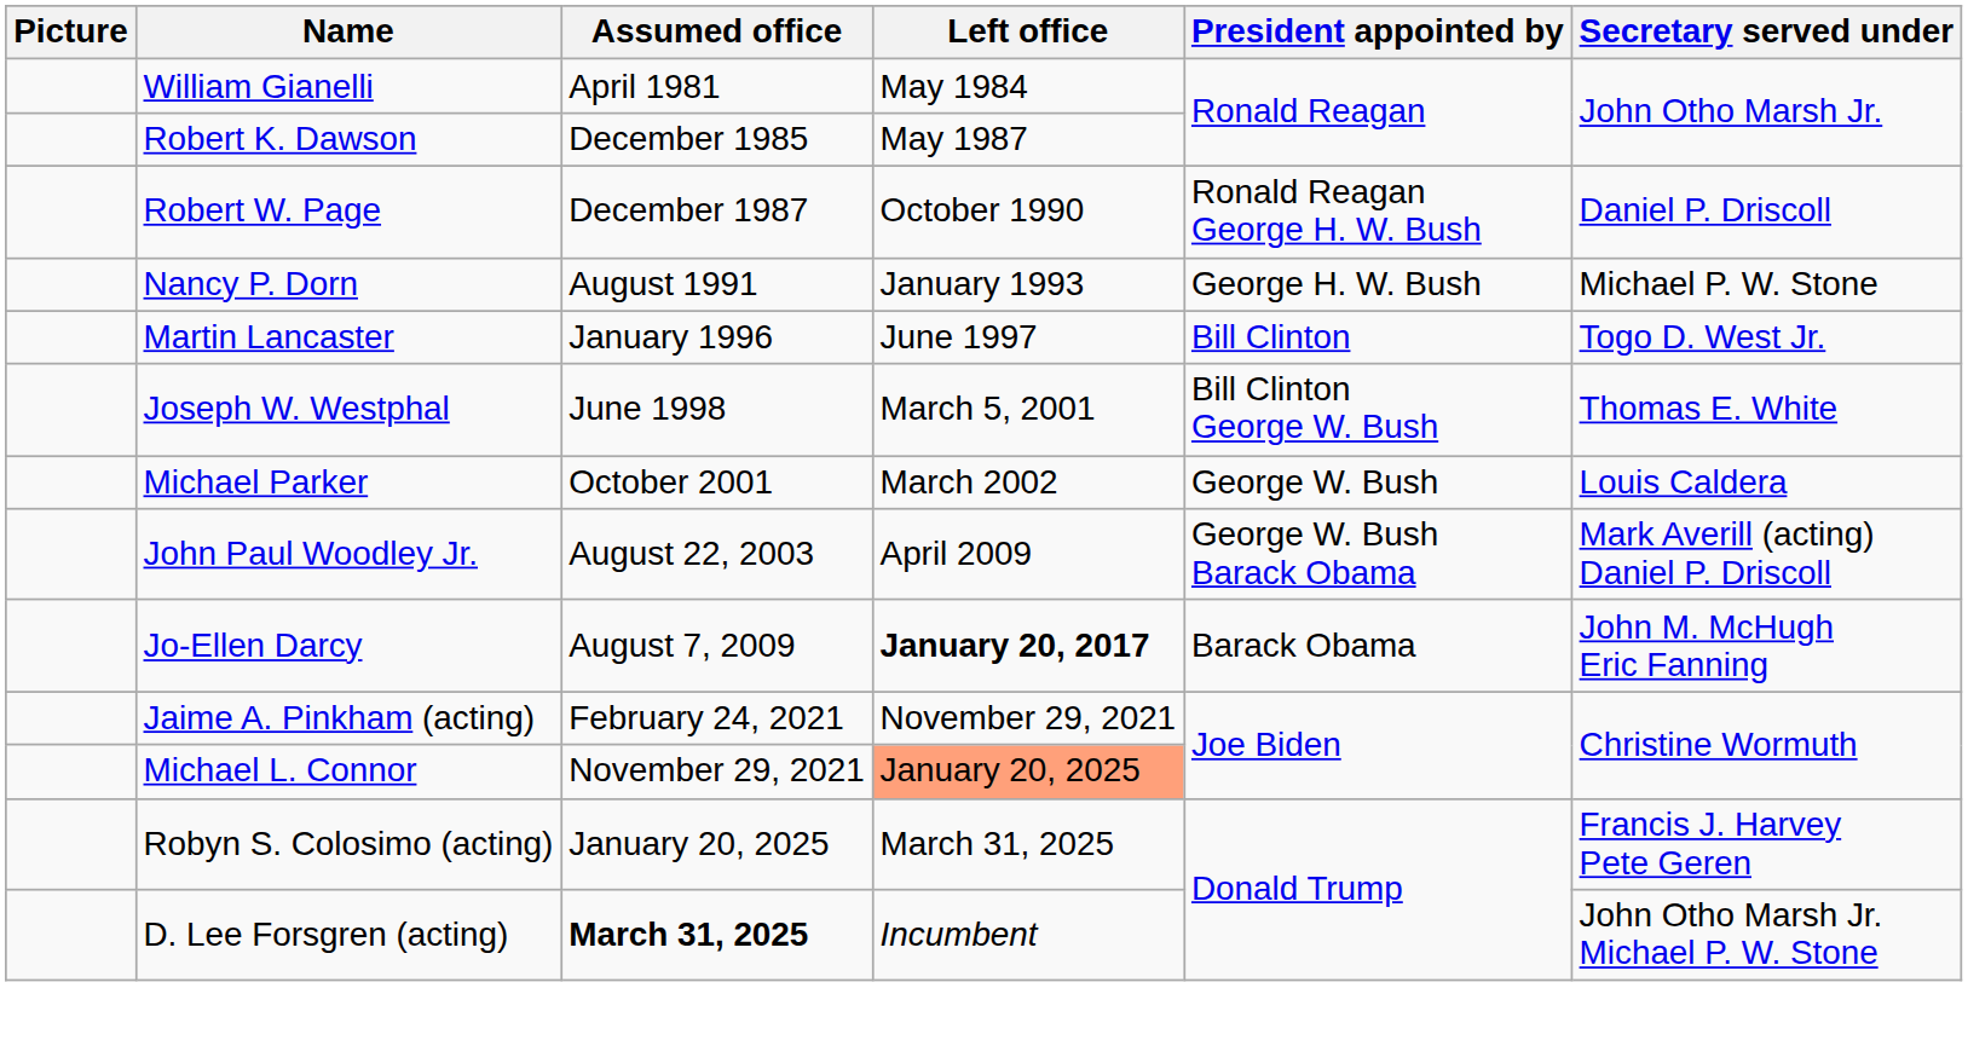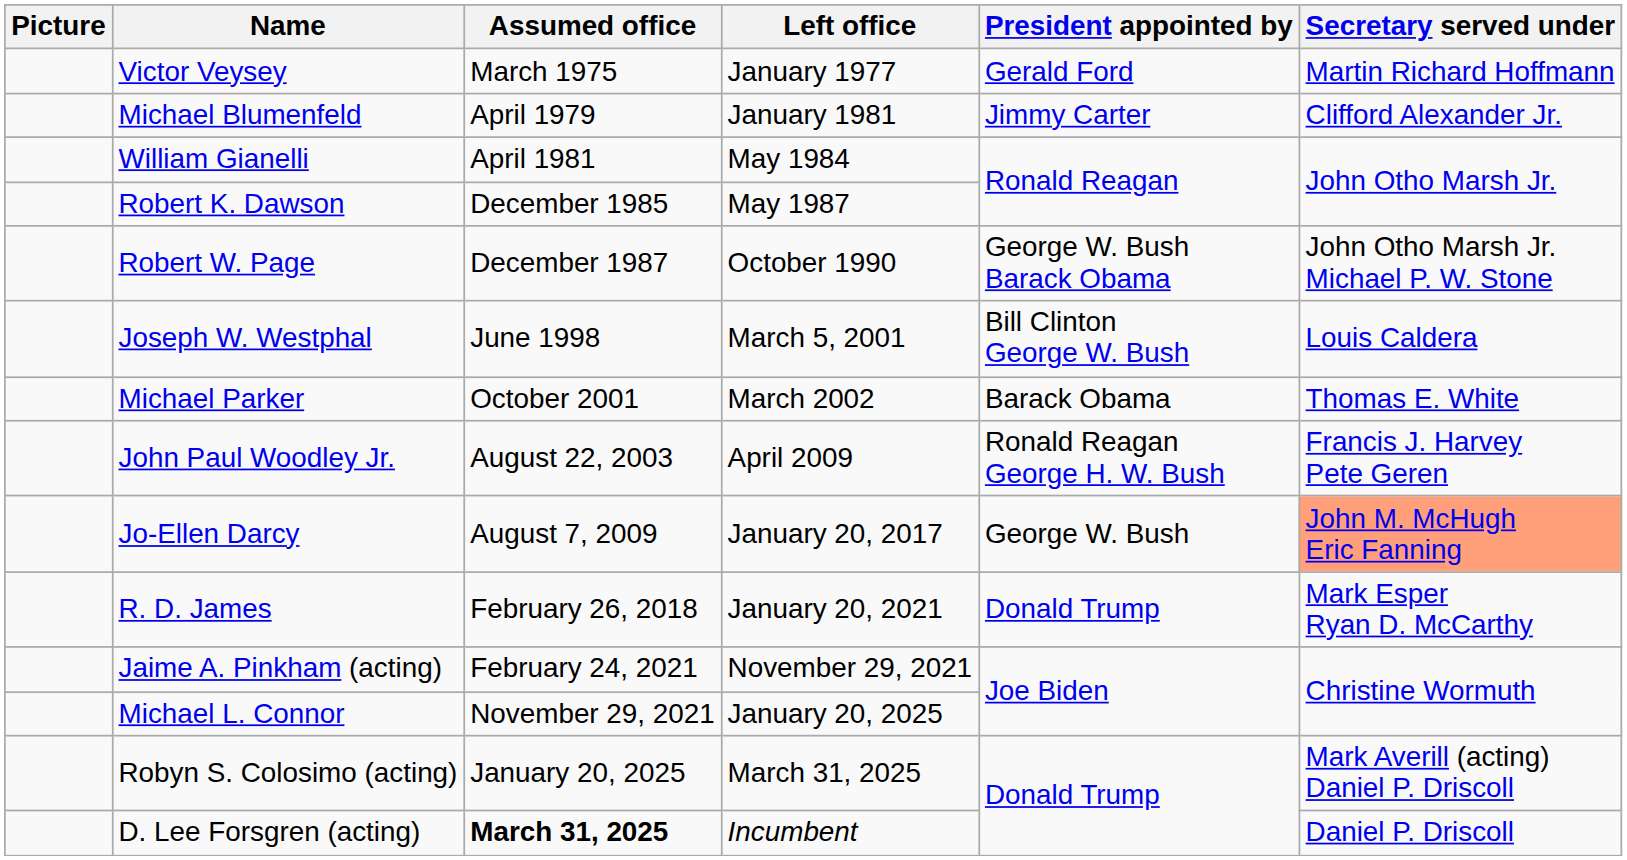+ row: Victor Veysey | March 1975 | January 1977 | Gerald Ford | Martin Richard Hoffmann
+ row: Michael Blumenfeld | April 1979 | January 1981 | Jimmy Carter | Clifford Alexander Jr.
Robert W. Page | President appointed by: Ronald Reagan George H. W. Bush -> George W. Bush Barack Obama
Robert W. Page | Secretary served under: Daniel P. Driscoll -> John Otho Marsh Jr. Michael P. W. Stone
- row: Nancy P. Dorn | August 1991 | January 1993 | George H. W. Bush | Michael P. W. Stone
- row: Martin Lancaster | January 1996 | June 1997 | Bill Clinton | Togo D. West Jr.
Joseph W. Westphal | Secretary served under: Thomas E. White -> Louis Caldera
Michael Parker | President appointed by: George W. Bush -> Barack Obama
Michael Parker | Secretary served under: Louis Caldera -> Thomas E. White
John Paul Woodley Jr. | President appointed by: George W. Bush Barack Obama -> Ronald Reagan George H. W. Bush
John Paul Woodley Jr. | Secretary served under: Mark Averill (acting) Daniel P. Driscoll -> Francis J. Harvey Pete Geren
Jo-Ellen Darcy | Left office: bold -> normal
Jo-Ellen Darcy | President appointed by: Barack Obama -> George W. Bush
Jo-Ellen Darcy | Secretary served under: no background -> lightsalmon background
+ row: R. D. James | February 26, 2018 | January 20, 2021 | Donald Trump | Mark Esper Ryan D. McCarthy
Michael L. Connor | Left office: lightsalmon background -> no background
Robyn S. Colosimo (acting) | Secretary served under: Francis J. Harvey Pete Geren -> Mark Averill (acting) Daniel P. Driscoll
D. Lee Forsgren (acting) | Secretary served under: John Otho Marsh Jr. Michael P. W. Stone -> Daniel P. Driscoll
